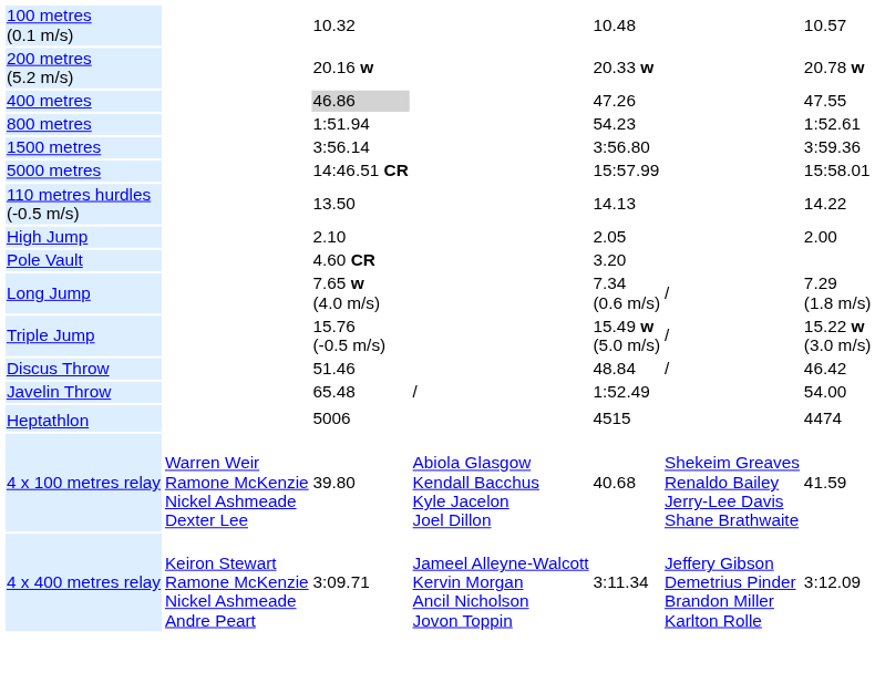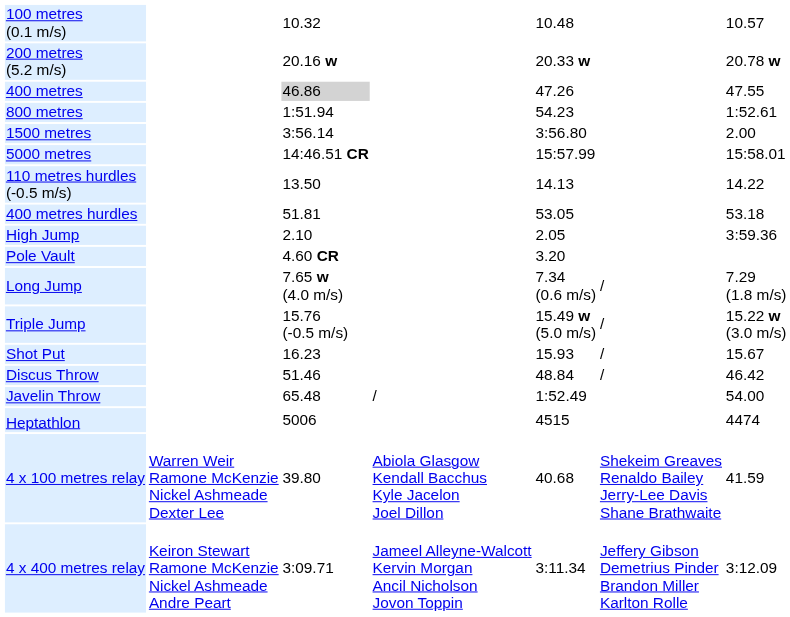1500 metres | column 7: 3:59.36 -> 2.00
+ row: 400 metres hurdles | 51.81 | 53.05 | 53.18
High Jump | column 7: 2.00 -> 3:59.36
+ row: Shot Put | 16.23 | 15.93 | / | 15.67
